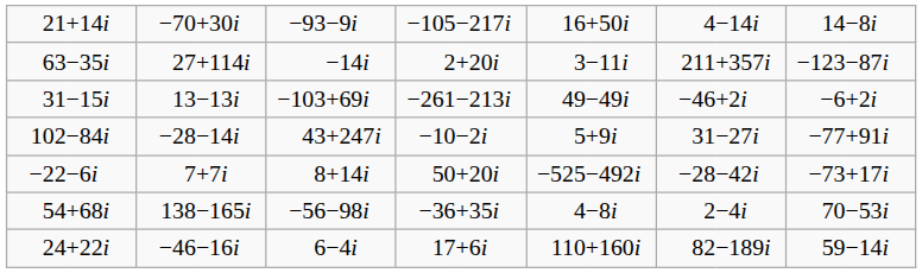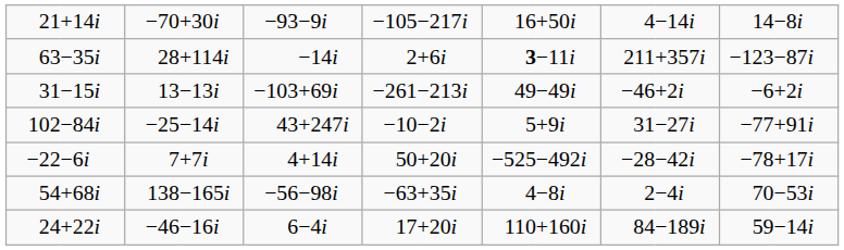63 | column 3: 27 -> 28
63 | column 8: +20i -> +6i
63 | column 9: normal -> bold
102 | column 3: −28 -> −25
−22 | column 5: 8 -> 4
−22 | column 13: −73 -> −78
54 | column 7: −36 -> −63
24 | column 8: +6i -> +20i
24 | column 11: 82 -> 84
